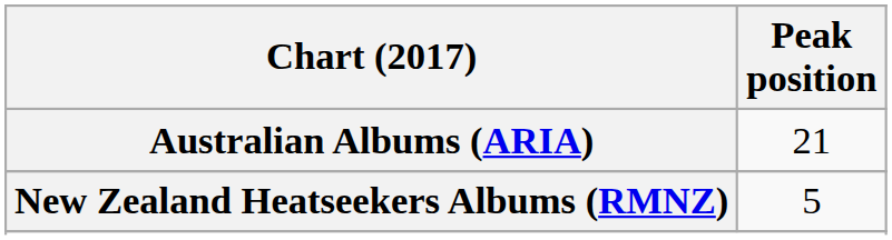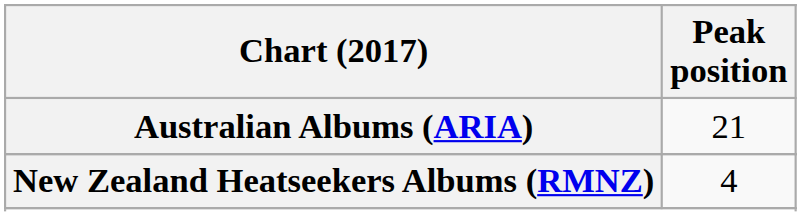New Zealand Heatseekers Albums (RMNZ) | Peak position: 5 -> 4
